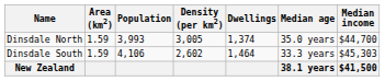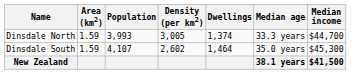Dinsdale North | Median age: 35.0 years -> 33.3 years
Dinsdale South | Population: 4,106 -> 4,107
Dinsdale South | Median age: 33.3 years -> 35.0 years
Dinsdale South | Median income: $45,303 -> $45,300
